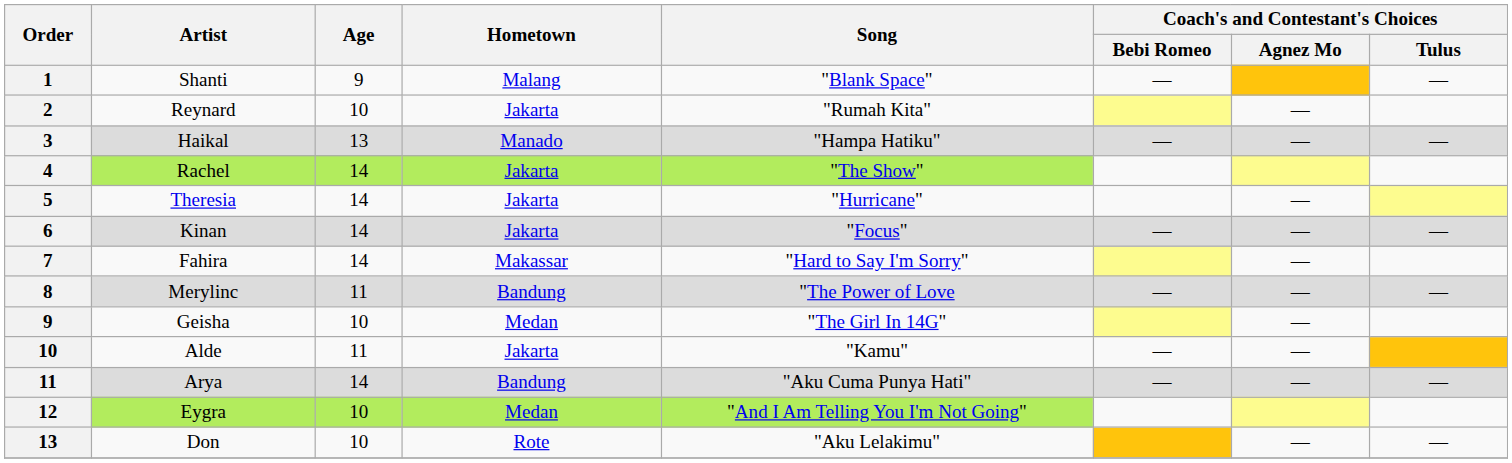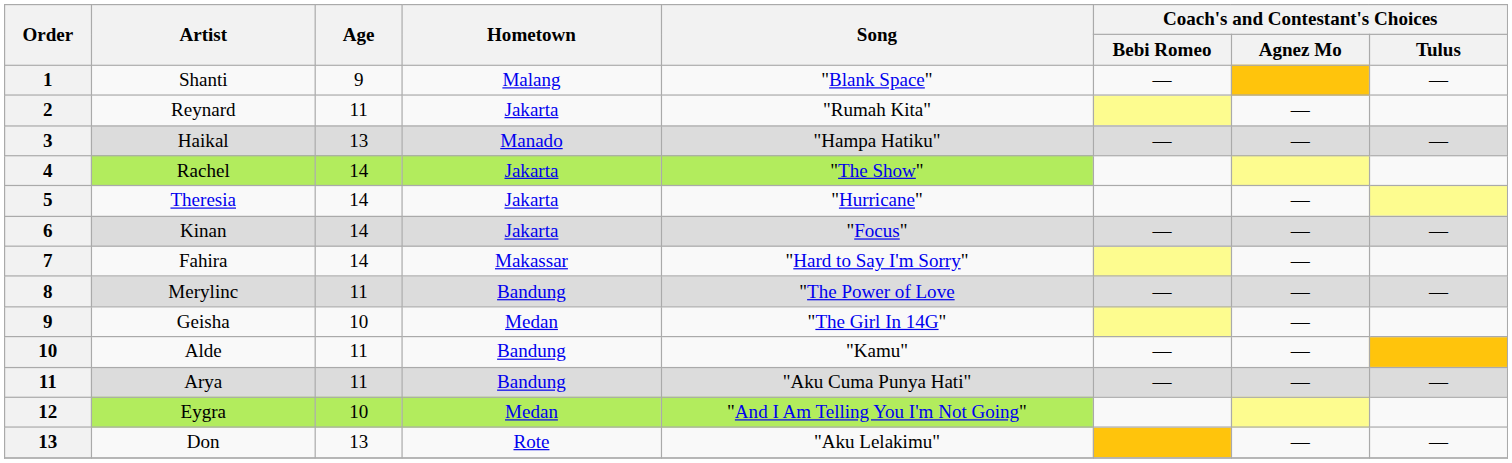Reynard | Age: 10 -> 11
Alde | Hometown: Jakarta -> Bandung
Arya | Age: 14 -> 11
Don | Age: 10 -> 13
